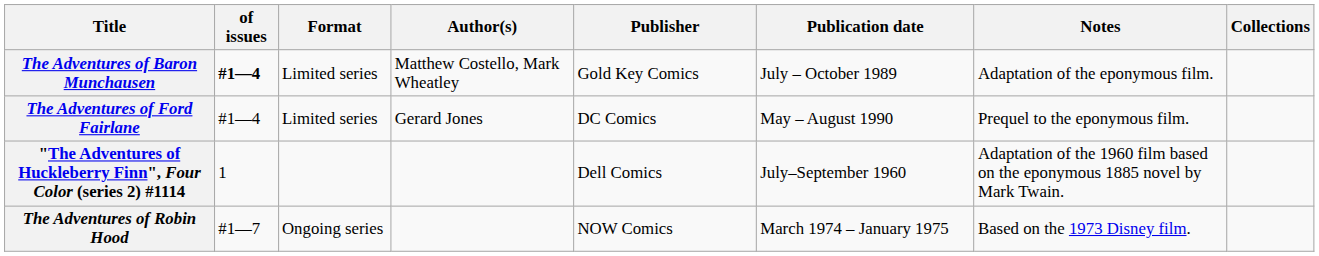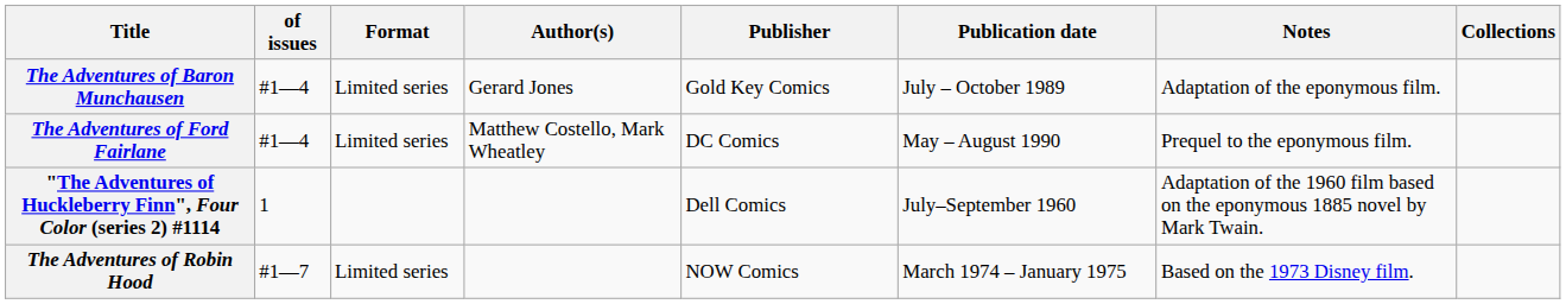The Adventures of Baron Munchausen | of issues: bold -> normal
The Adventures of Baron Munchausen | Author(s): Matthew Costello, Mark Wheatley -> Gerard Jones
The Adventures of Ford Fairlane | Author(s): Gerard Jones -> Matthew Costello, Mark Wheatley
The Adventures of Robin Hood | Format: Ongoing series -> Limited series
